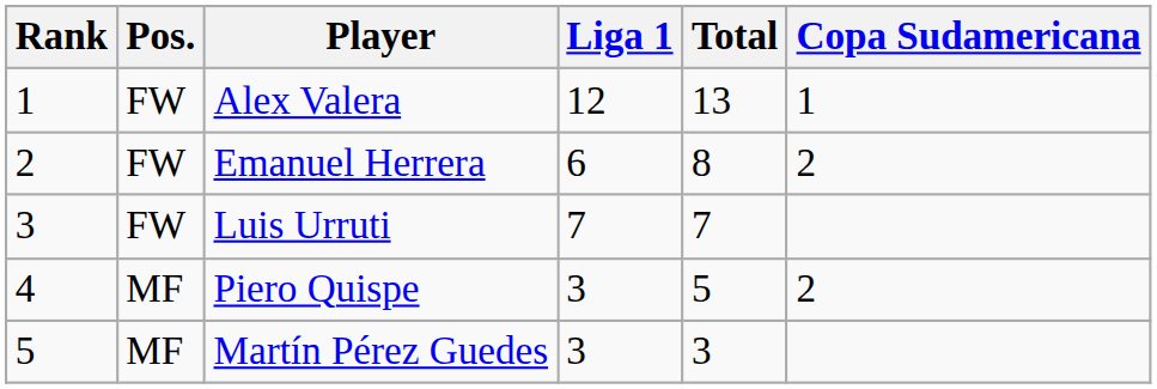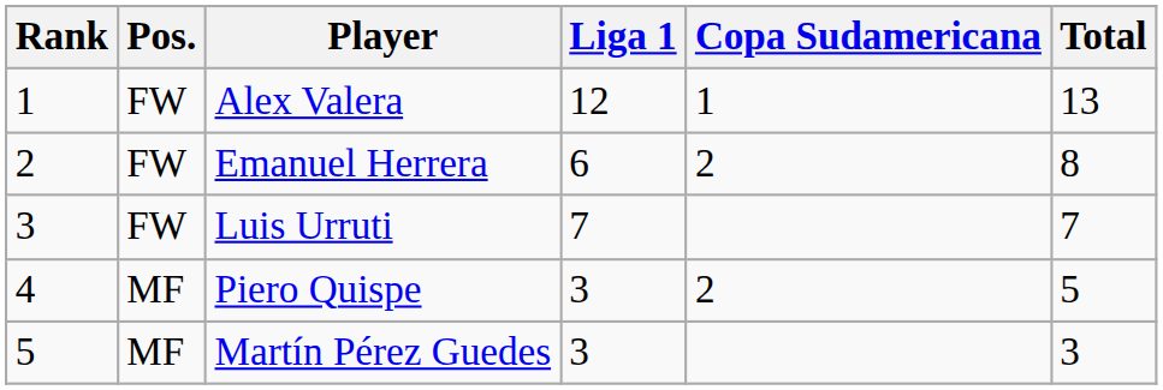columns swapped: Copa Sudamericana <-> Total
